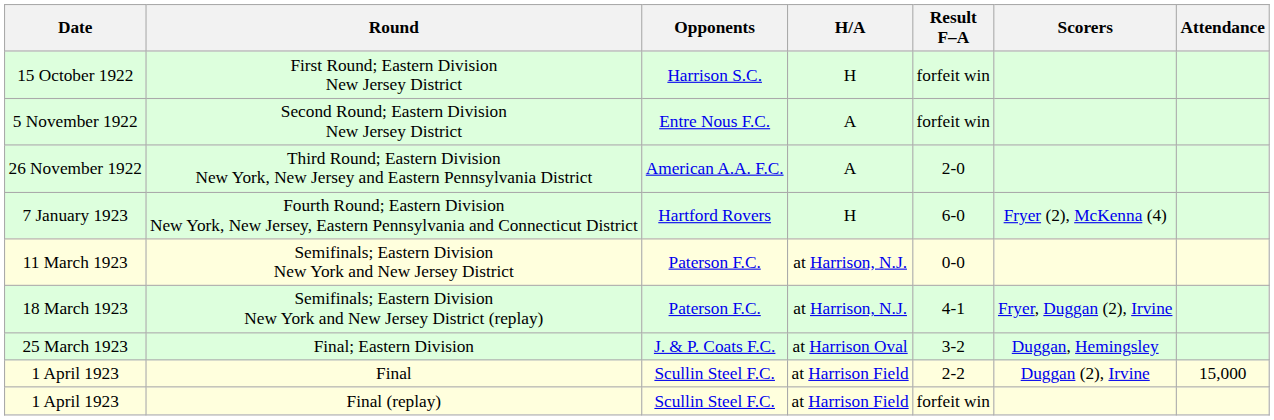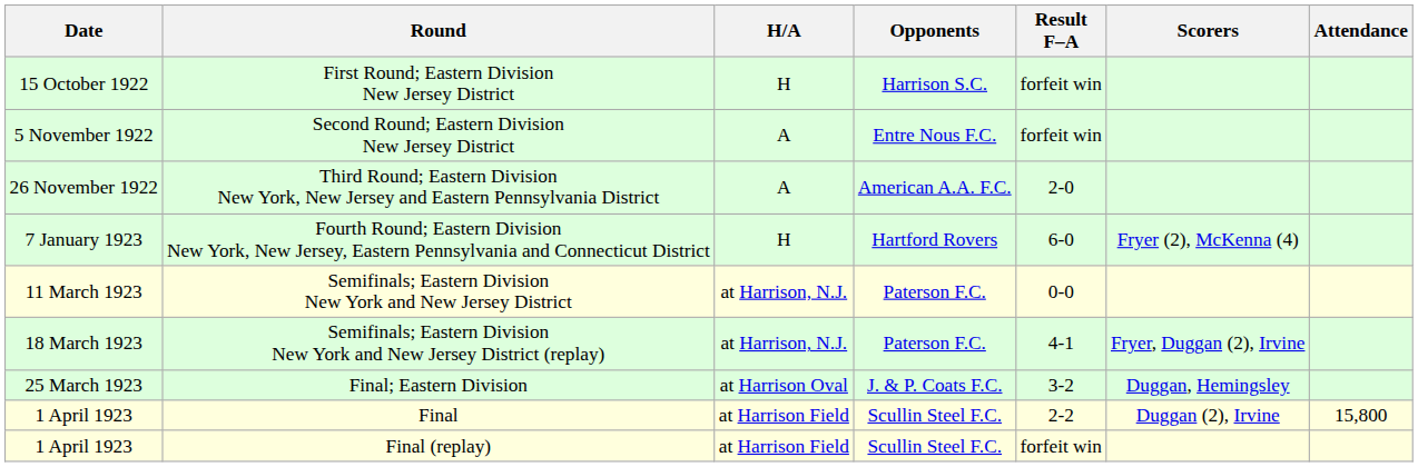columns swapped: Opponents <-> H/A
Final | Attendance: 15,000 -> 15,800
